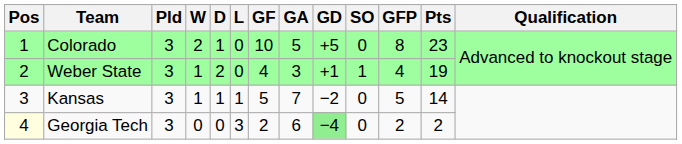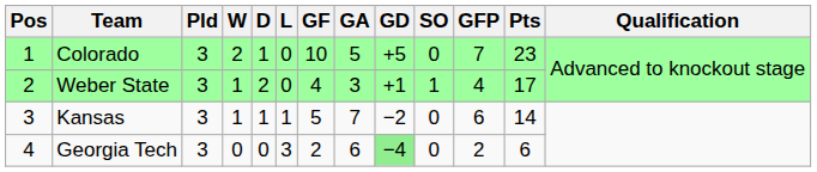Colorado | GFP: 8 -> 7
Weber State | Pts: 19 -> 17
Kansas | GFP: 5 -> 6
Georgia Tech | Pos: lightyellow background -> no background
Georgia Tech | Pts: 2 -> 6
